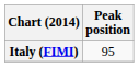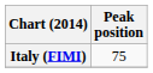Italy (FIMI) | Peak position: 95 -> 75
